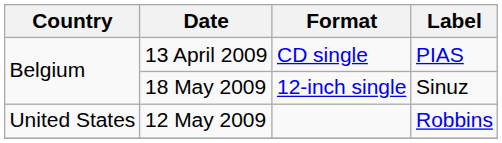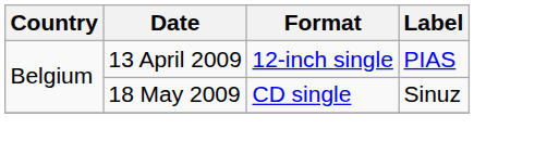13 April 2009 | Format: CD single -> 12-inch single
18 May 2009 | Format: 12-inch single -> CD single
- row: United States | 12 May 2009 | Robbins
